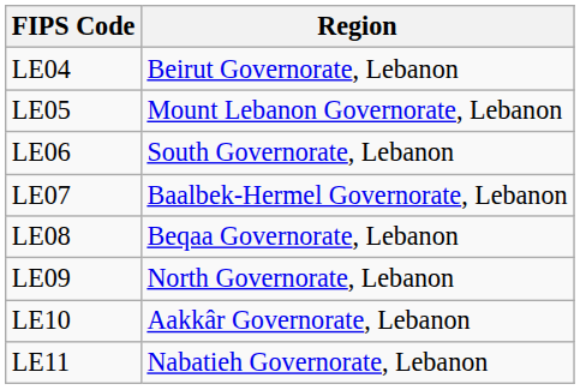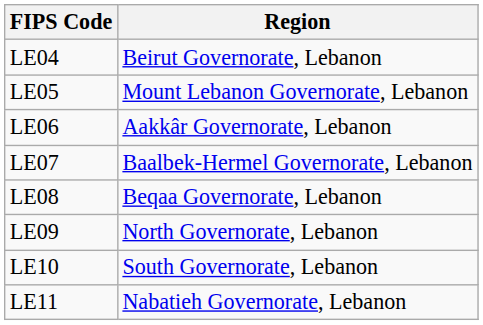LE06 | Region: South Governorate, Lebanon -> Aakkâr Governorate, Lebanon
LE10 | Region: Aakkâr Governorate, Lebanon -> South Governorate, Lebanon
